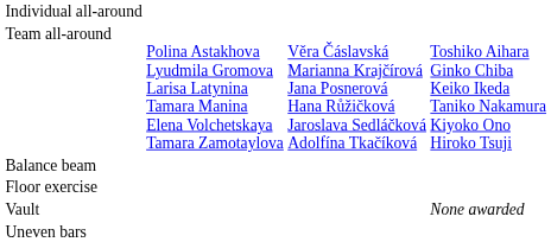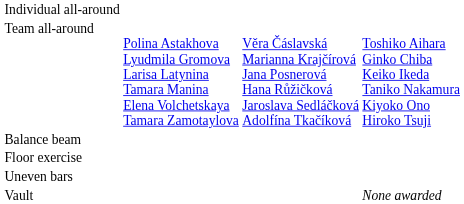rows swapped: Uneven bars <-> Vault
